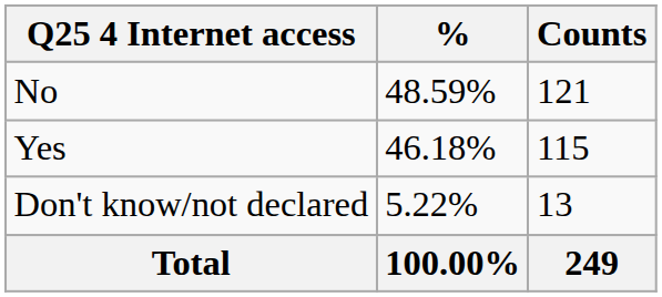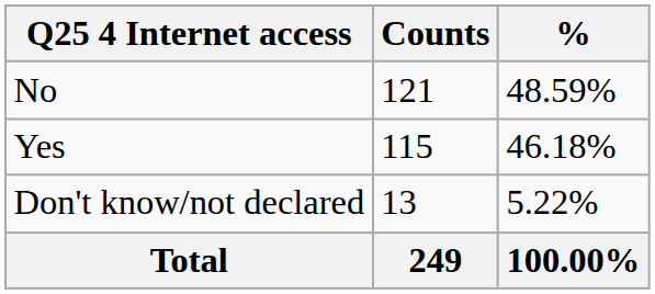columns swapped: Counts <-> %
